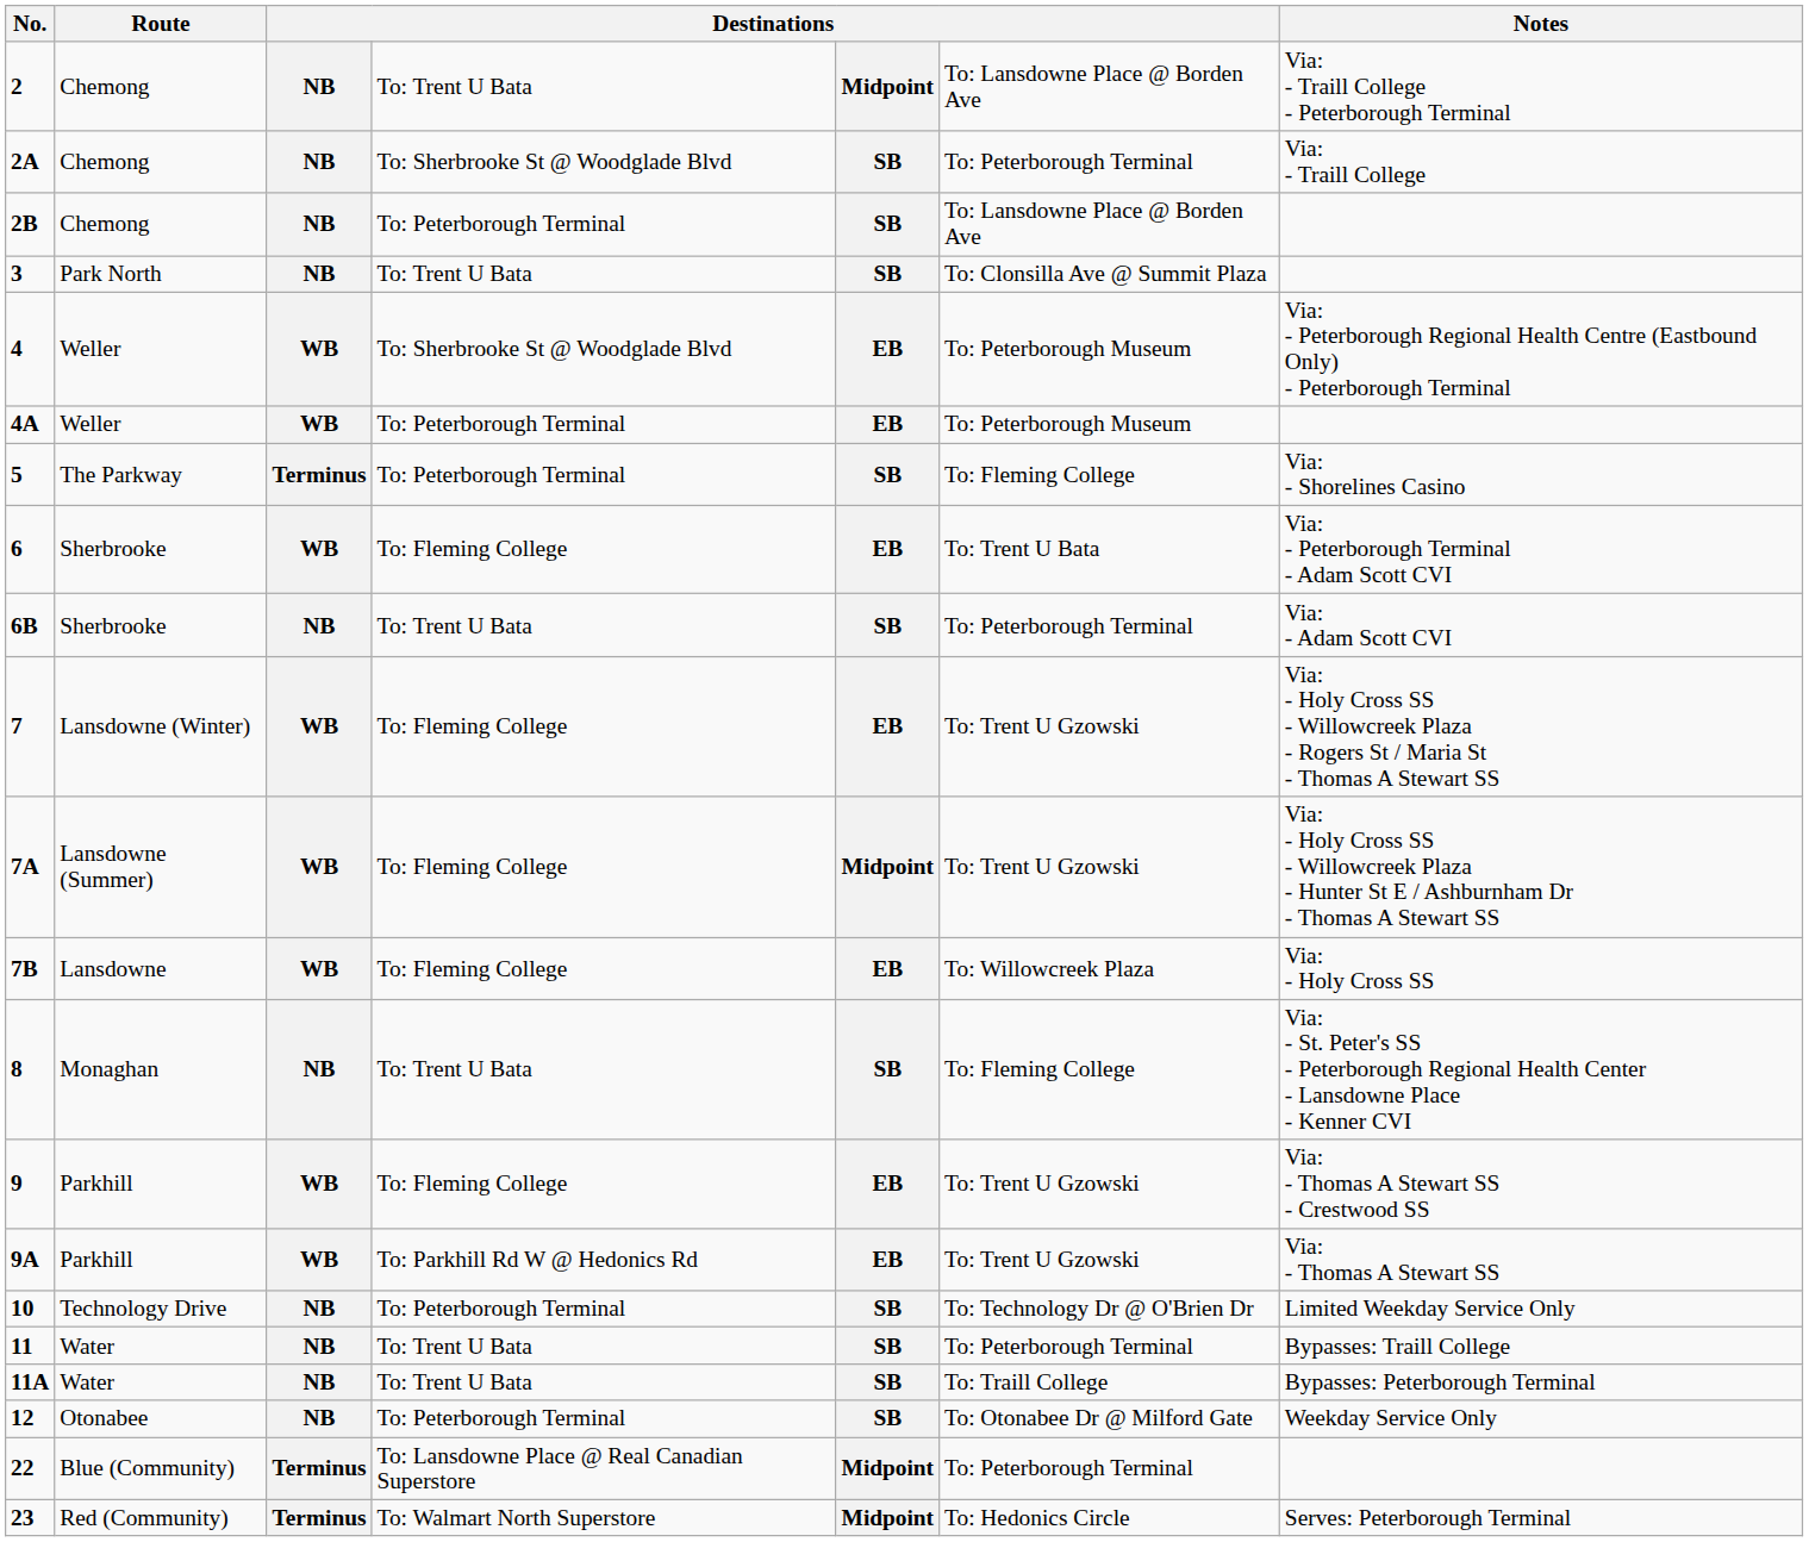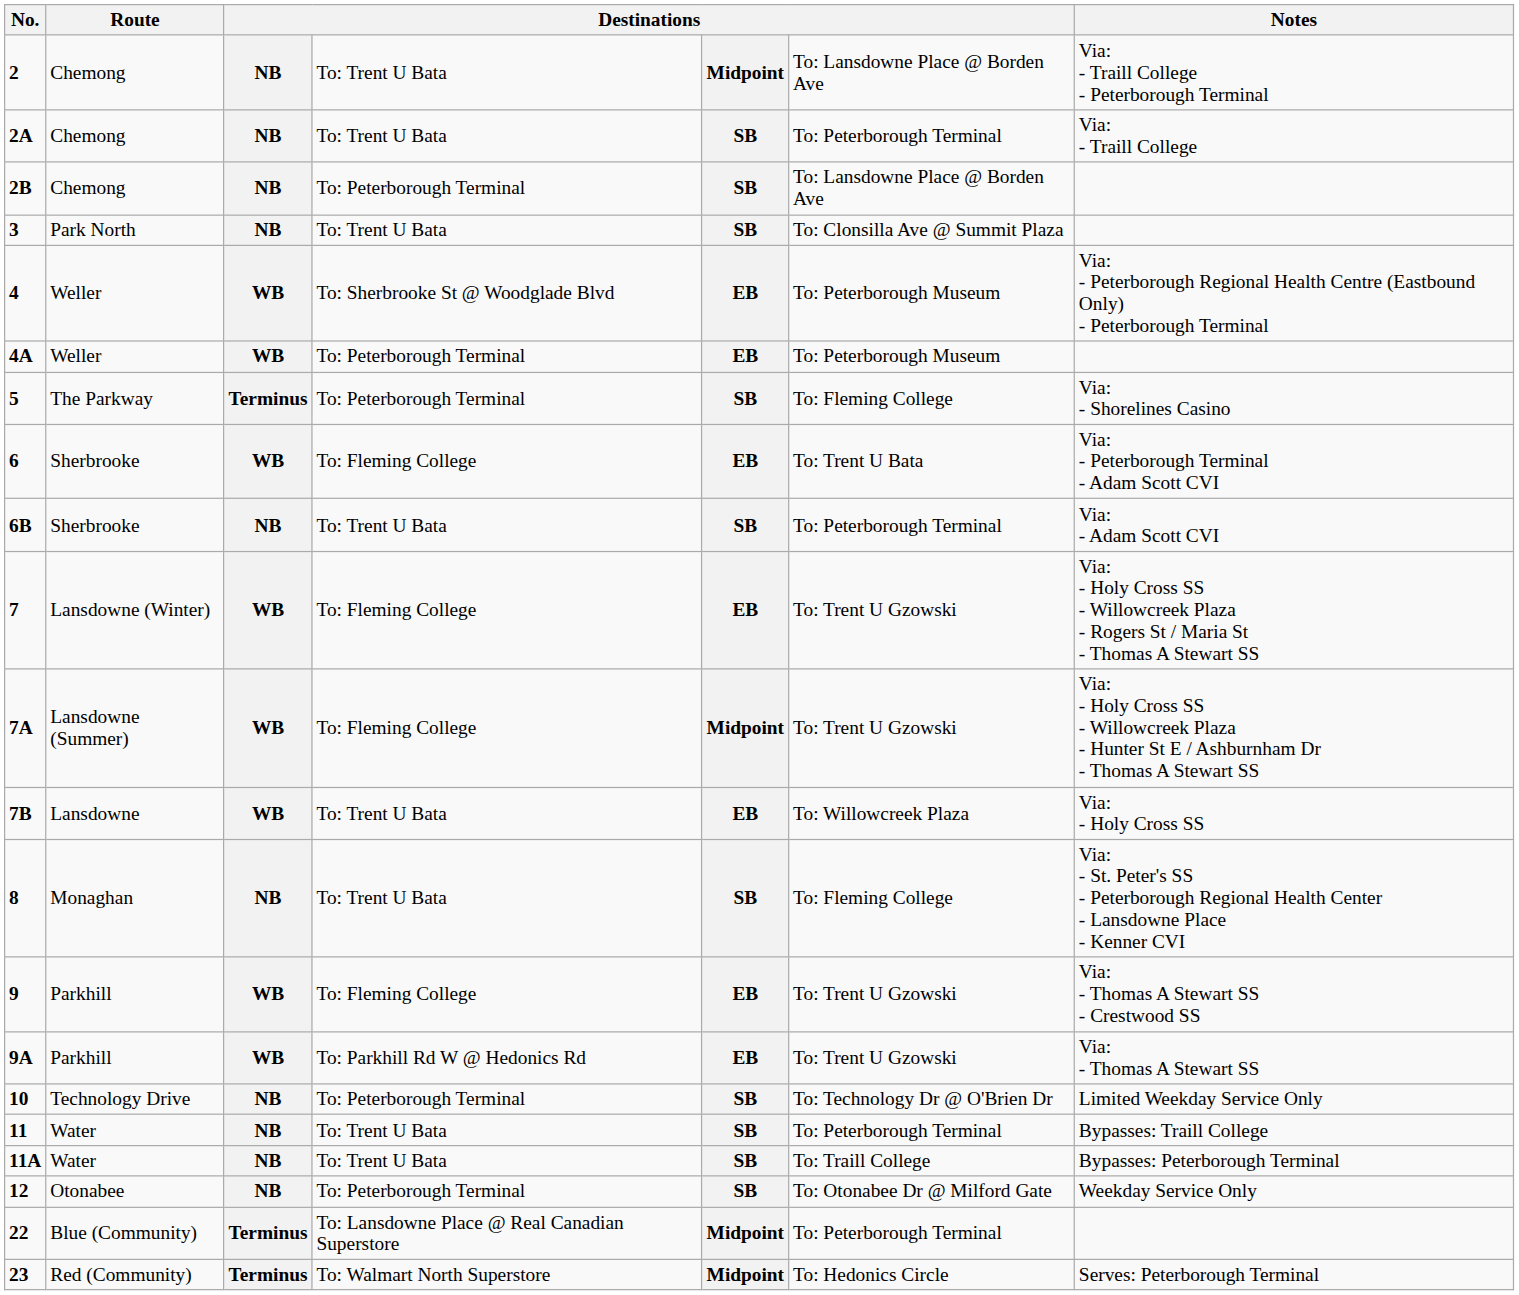2A | column 4: To: Sherbrooke St @ Woodglade Blvd -> To: Trent U Bata
7B | column 4: To: Fleming College -> To: Trent U Bata
